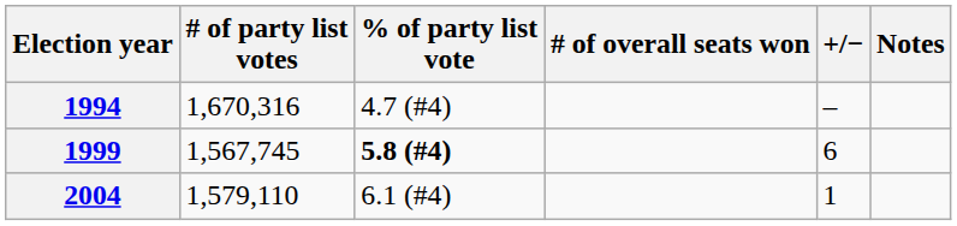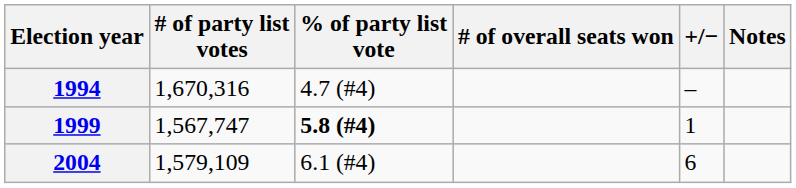1999 | # of party list votes: 1,567,745 -> 1,567,747
1999 | +/−: 6 -> 1
2004 | # of party list votes: 1,579,110 -> 1,579,109
2004 | +/−: 1 -> 6
